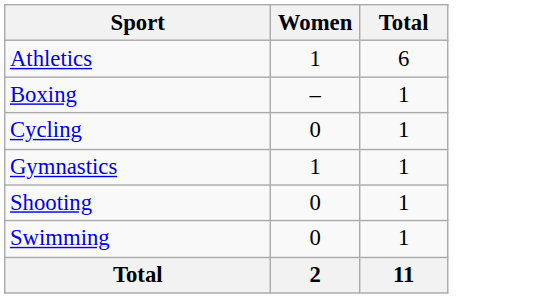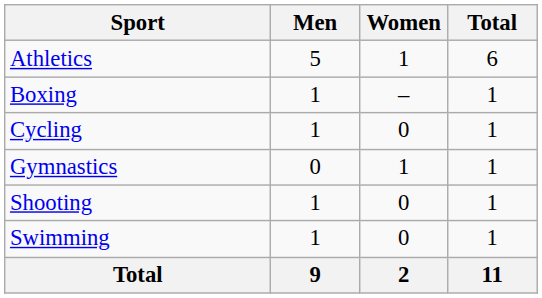+ column: Men | 5 | 1 | 1 | 0 | 1 | 1 | 9
